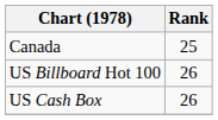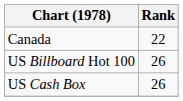Canada | Rank: 25 -> 22
